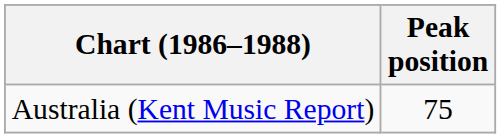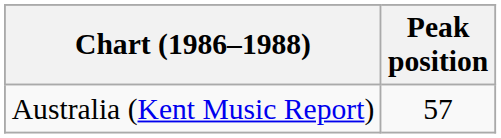Australia (Kent Music Report) | Peak position: 75 -> 57
